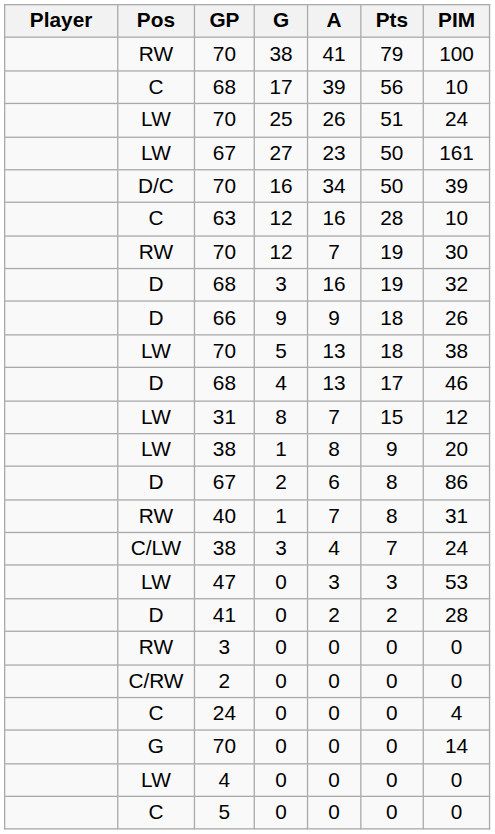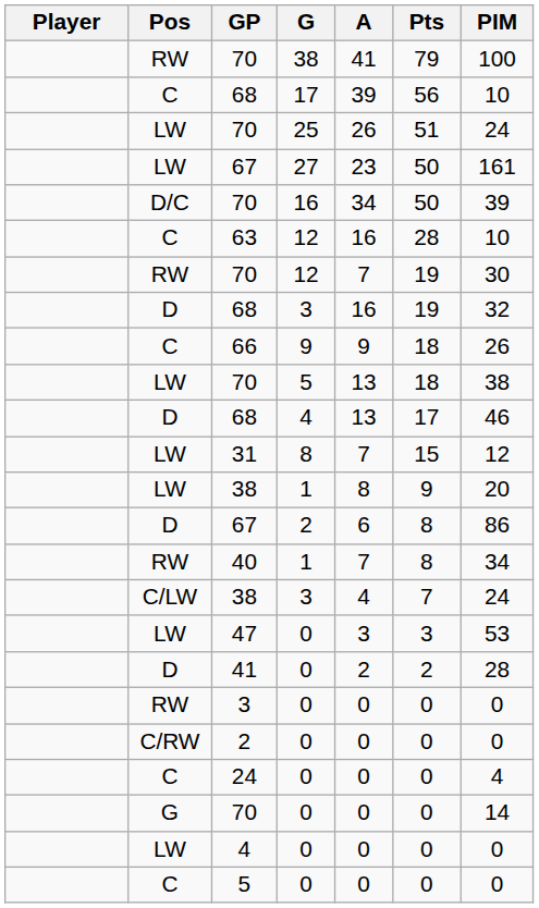66 | Pos: D -> C
40 | PIM: 31 -> 34
